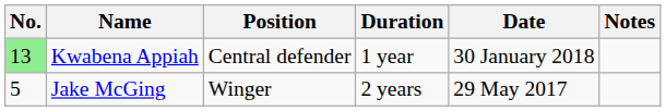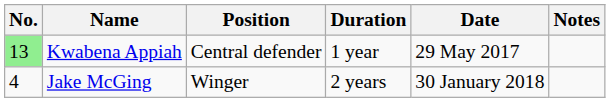Kwabena Appiah | Date: 30 January 2018 -> 29 May 2017
Jake McGing | No.: 5 -> 4
Jake McGing | Date: 29 May 2017 -> 30 January 2018
